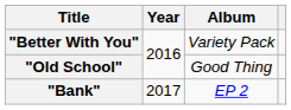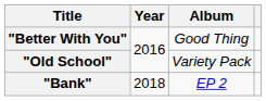"Better With You" | Album: Variety Pack -> Good Thing
"Old School" | Album: Good Thing -> Variety Pack
"Bank" | Year: 2017 -> 2018
